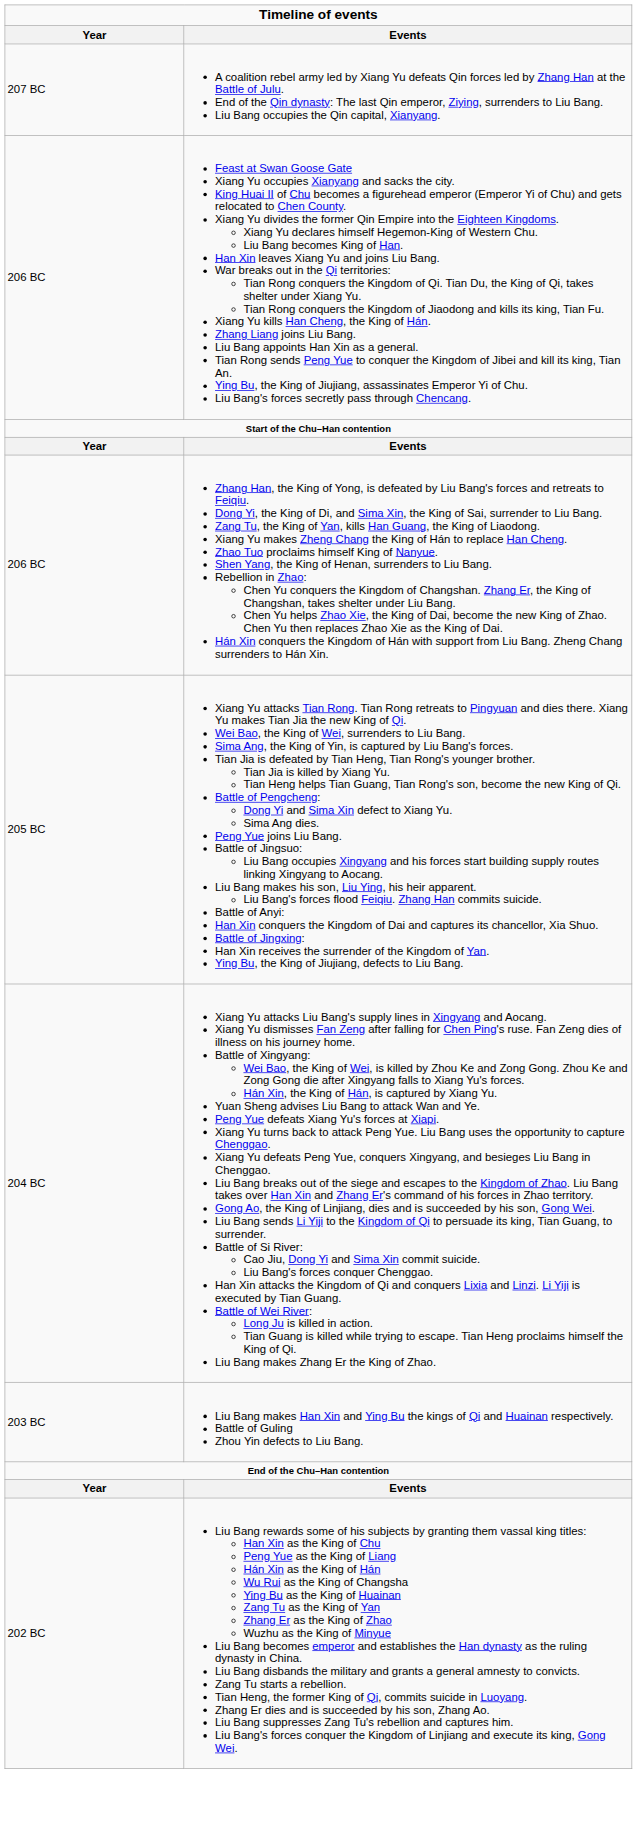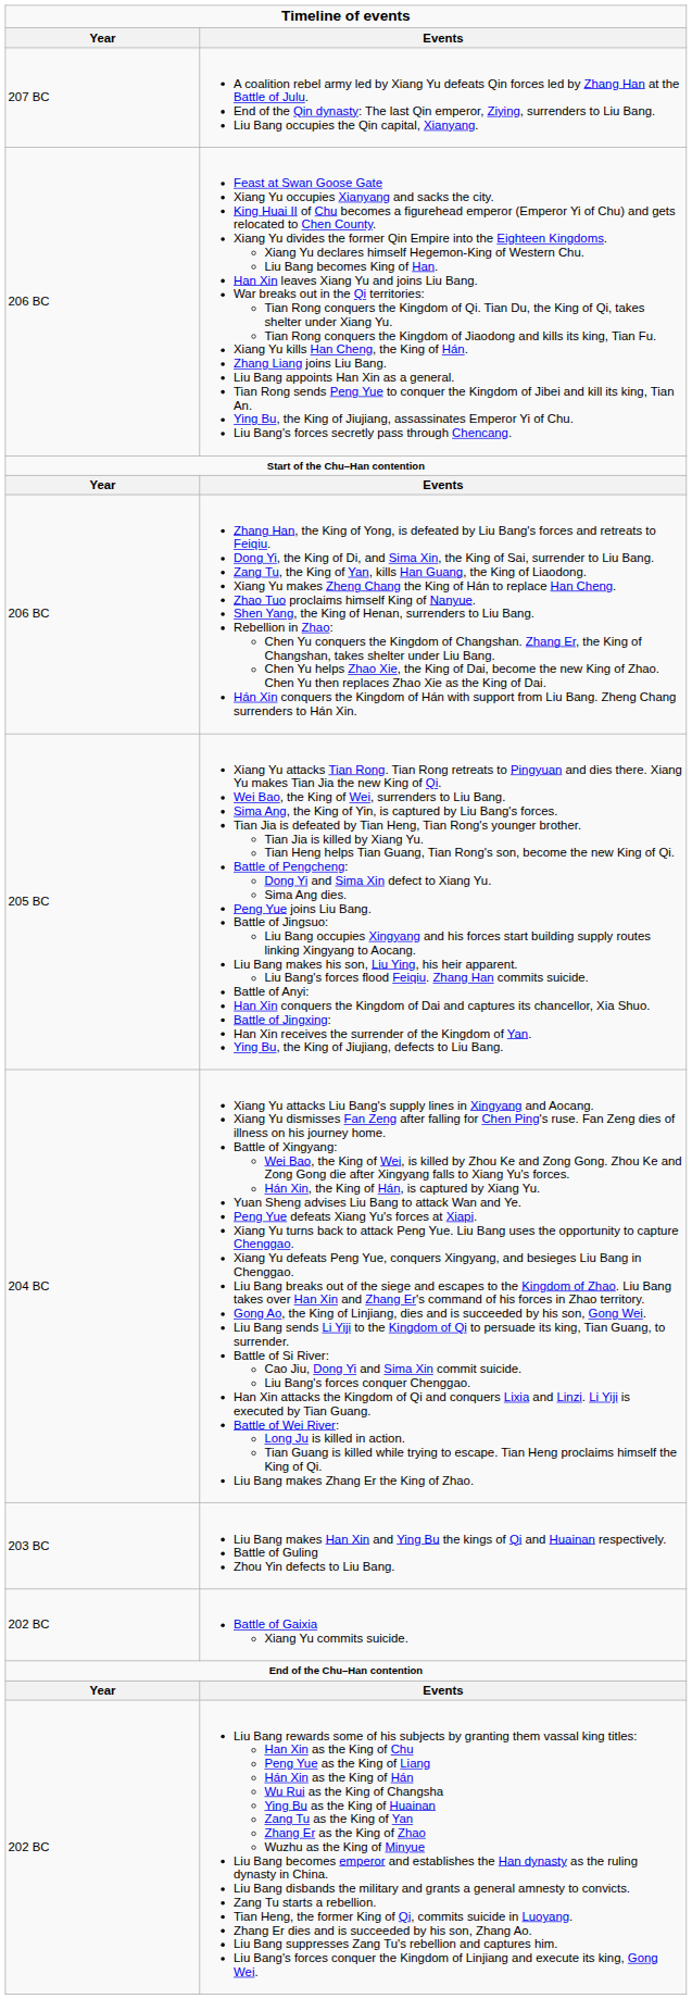+ row: 202 BC | Battle of Gaixia Xiang Yu commits suicide.
